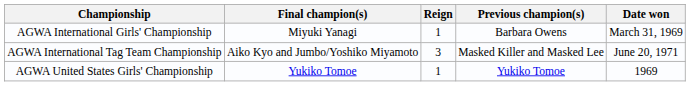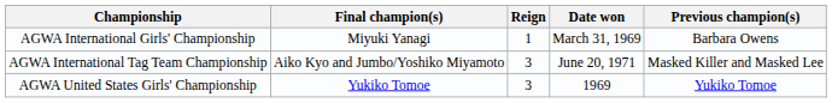columns swapped: Date won <-> Previous champion(s)
AGWA United States Girls' Championship | Reign: 1 -> 3
